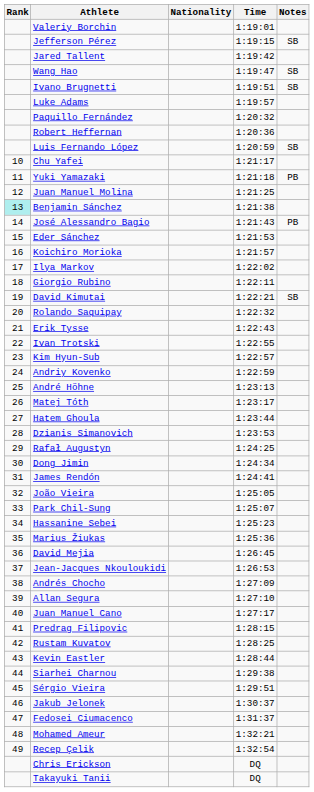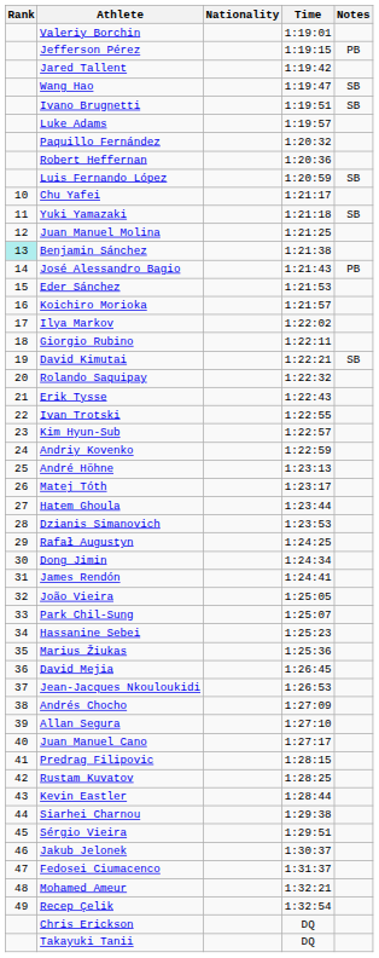Jefferson Pérez | Notes: SB -> PB
Yuki Yamazaki | Notes: PB -> SB
